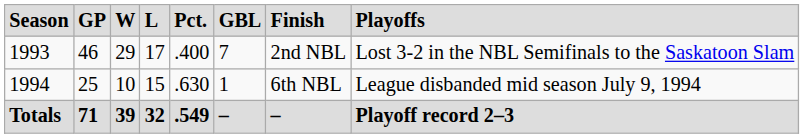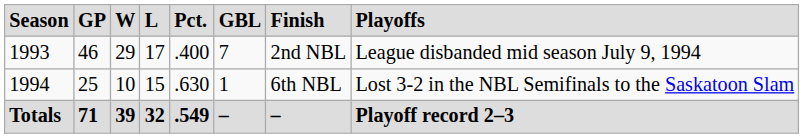1993 | column 8: Lost 3-2 in the NBL Semifinals to the Saskatoon Slam -> League disbanded mid season July 9, 1994
1994 | column 8: League disbanded mid season July 9, 1994 -> Lost 3-2 in the NBL Semifinals to the Saskatoon Slam
